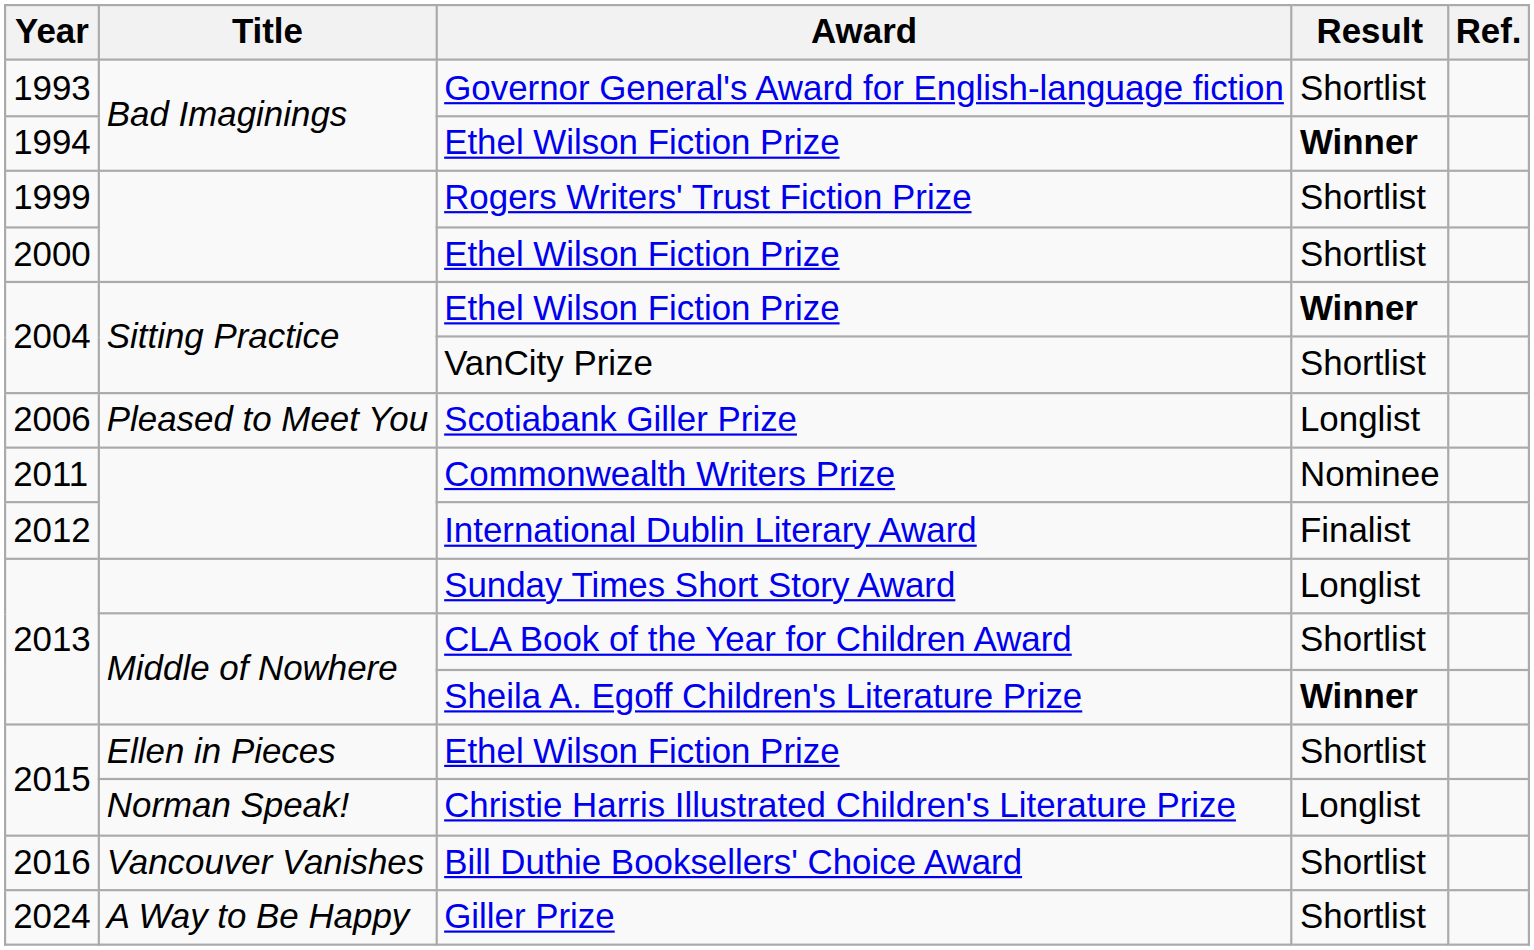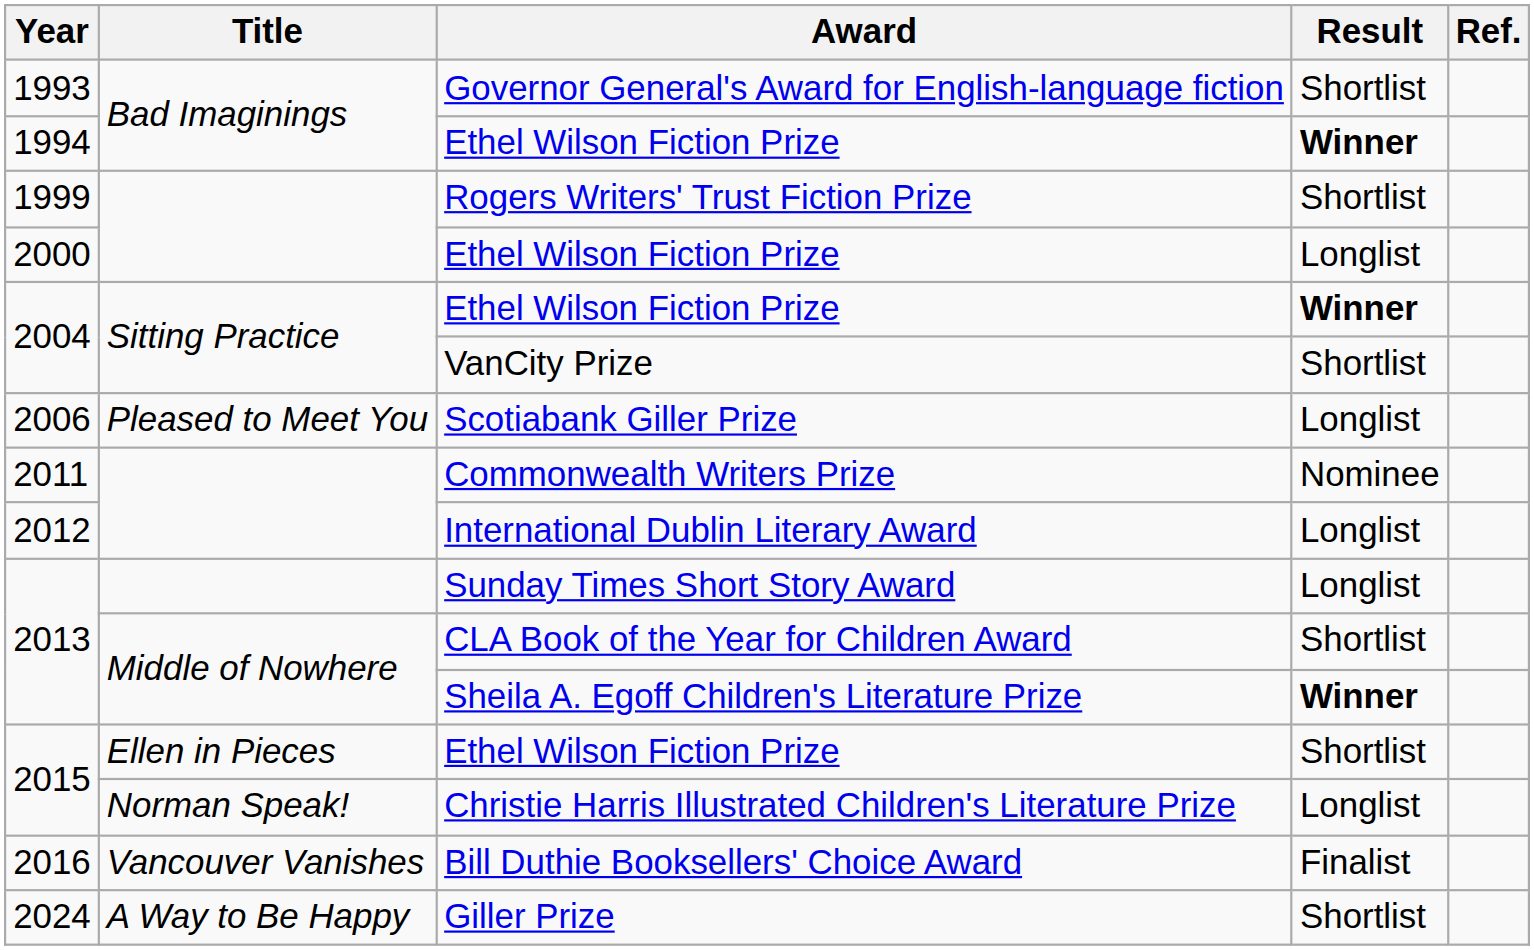2000 / Ethel Wilson Fiction Prize | Result: Shortlist -> Longlist
International Dublin Literary Award | Result: Finalist -> Longlist
Bill Duthie Booksellers' Choice Award | Result: Shortlist -> Finalist
